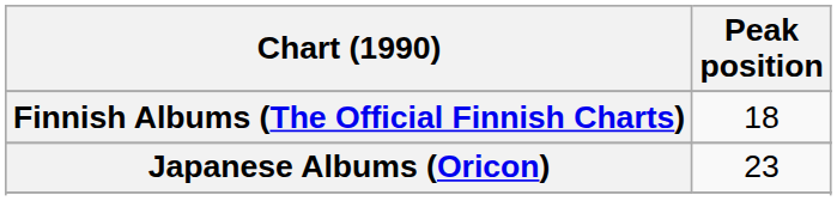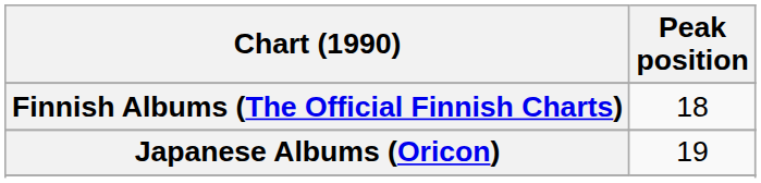Japanese Albums (Oricon) | Peak position: 23 -> 19
